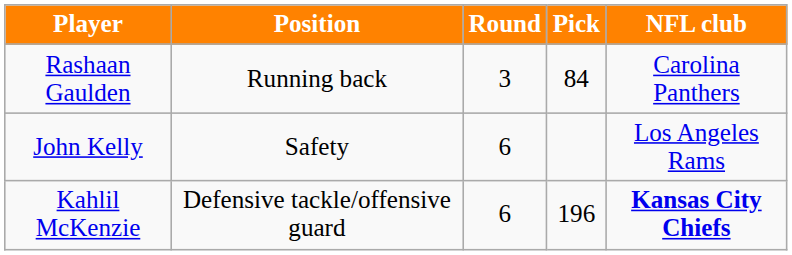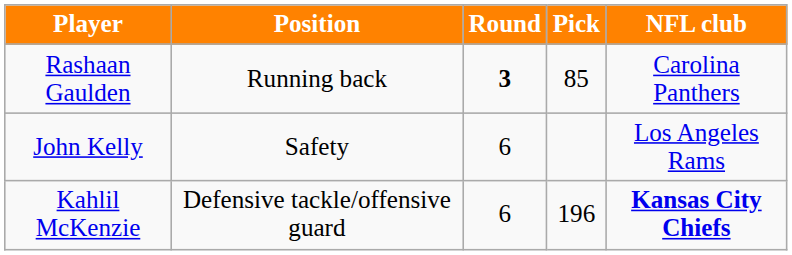Rashaan Gaulden | Round: normal -> bold
Rashaan Gaulden | Pick: 84 -> 85
